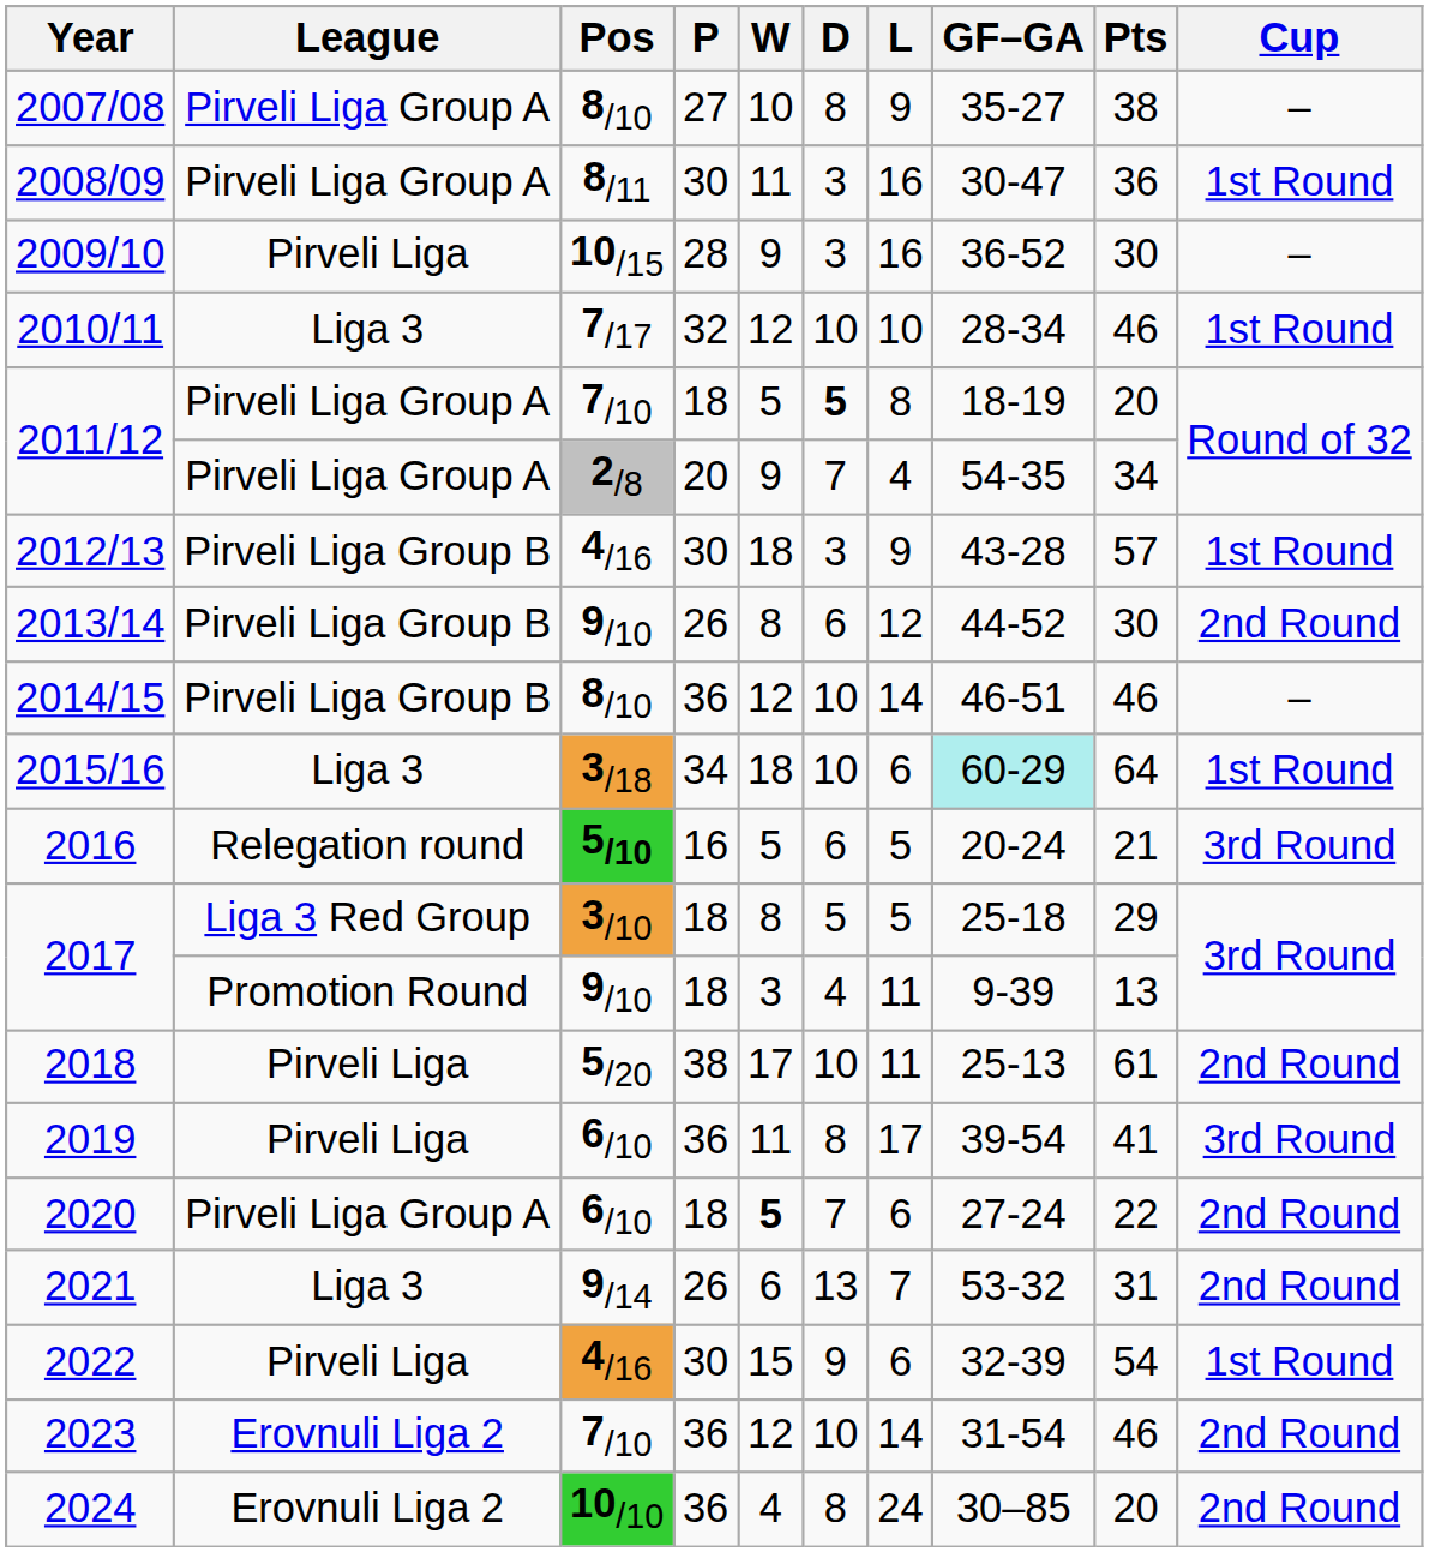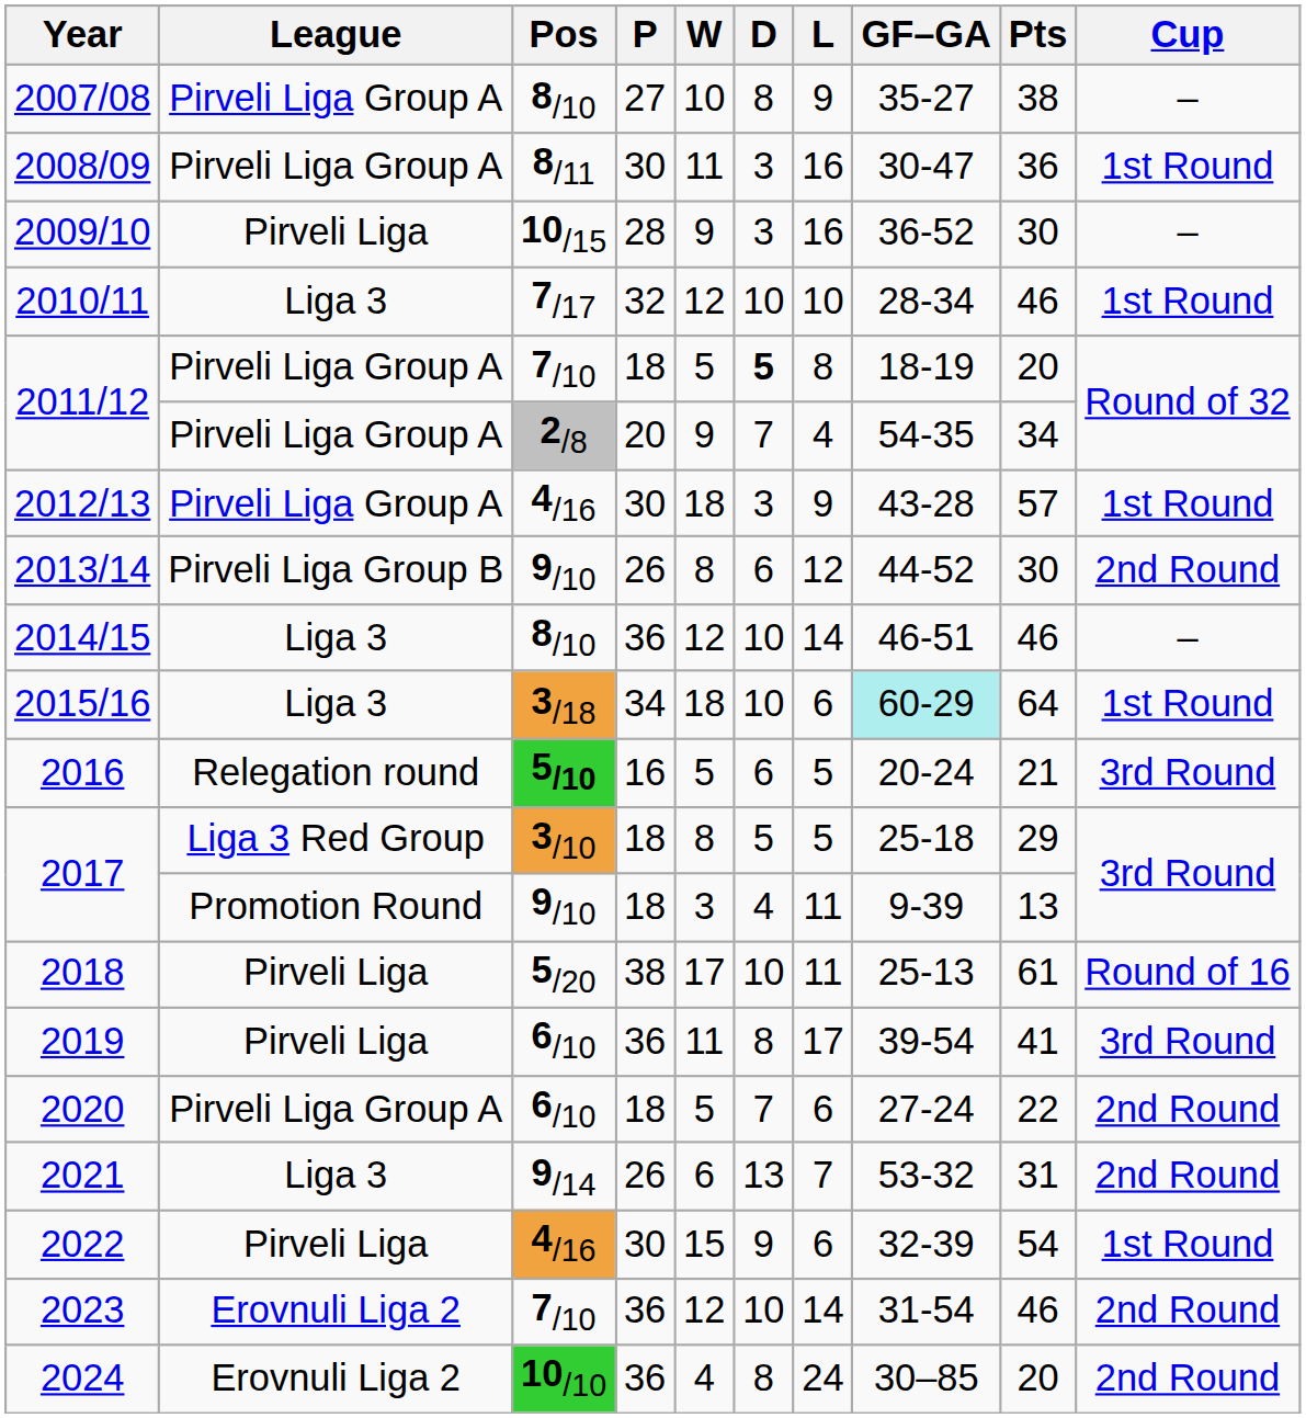2012/13 | League: Pirveli Liga Group B -> Pirveli Liga Group A
2014/15 | League: Pirveli Liga Group B -> Liga 3
2018 | Cup: 2nd Round -> Round of 16
2020 | W: bold -> normal
